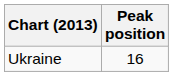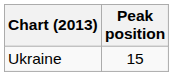Ukraine | Peak position: 16 -> 15
